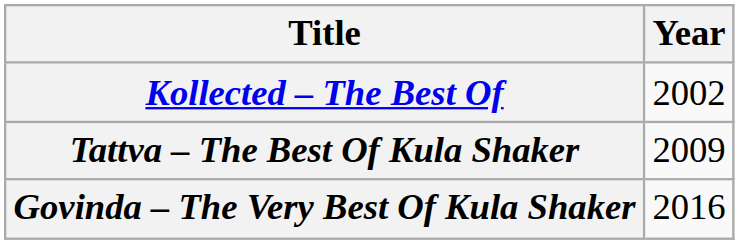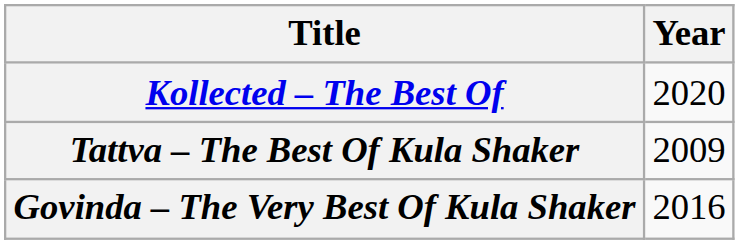Kollected – The Best Of | Year: 2002 -> 2020
